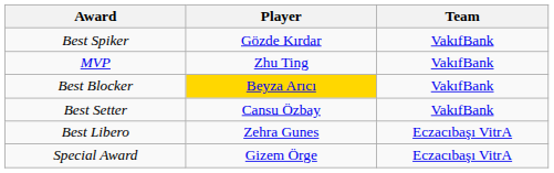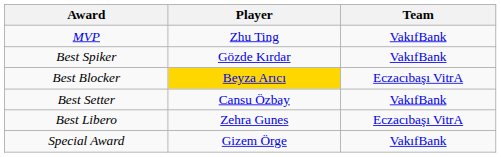rows swapped: MVP <-> Best Spiker
Best Blocker | Team: VakıfBank -> Eczacıbaşı VitrA
Special Award | Team: Eczacıbaşı VitrA -> VakıfBank
